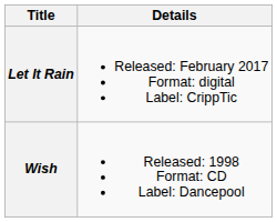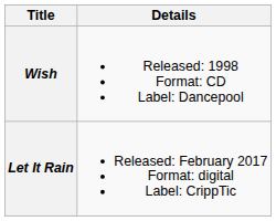rows swapped: Wish <-> Let It Rain
